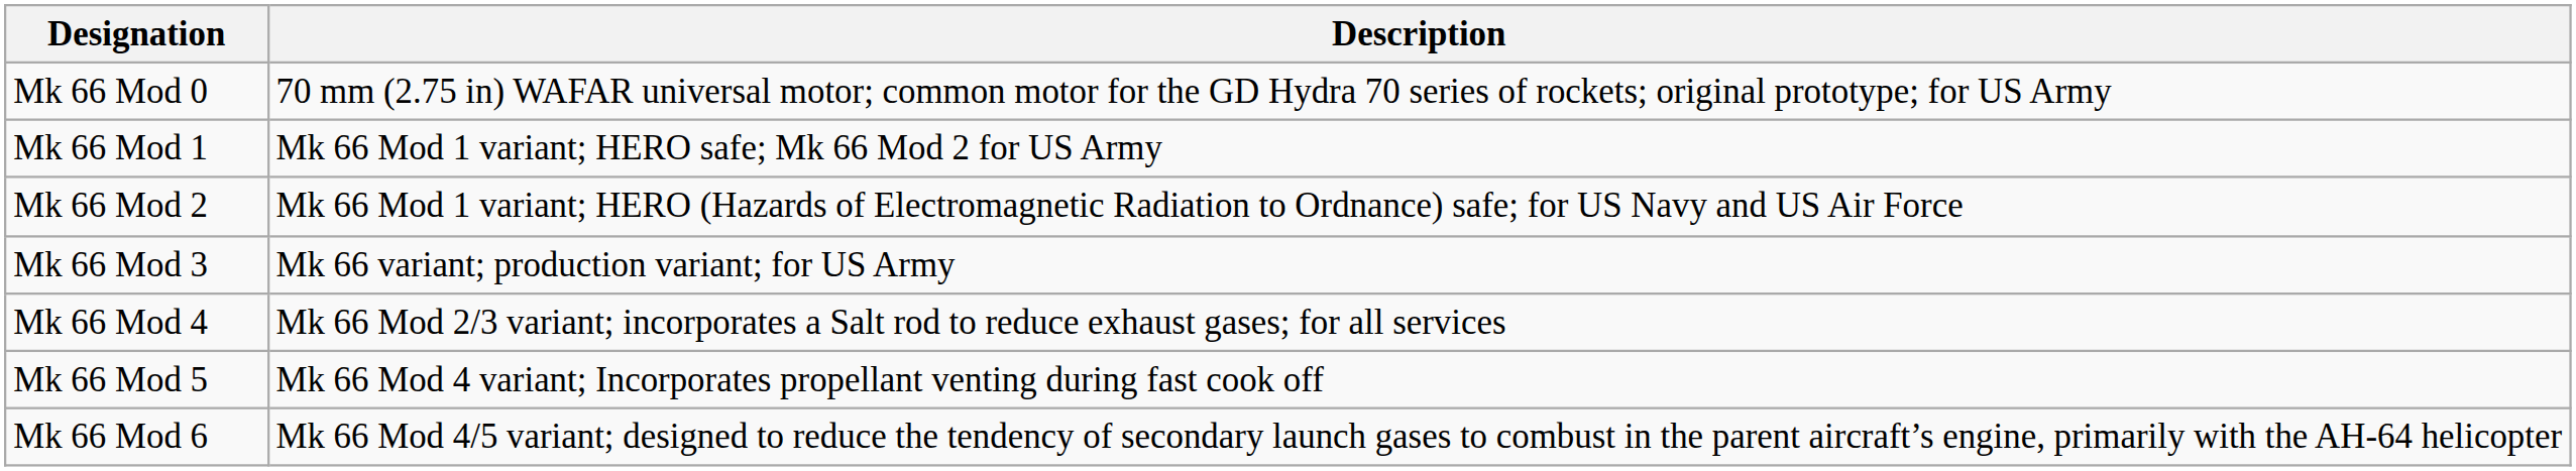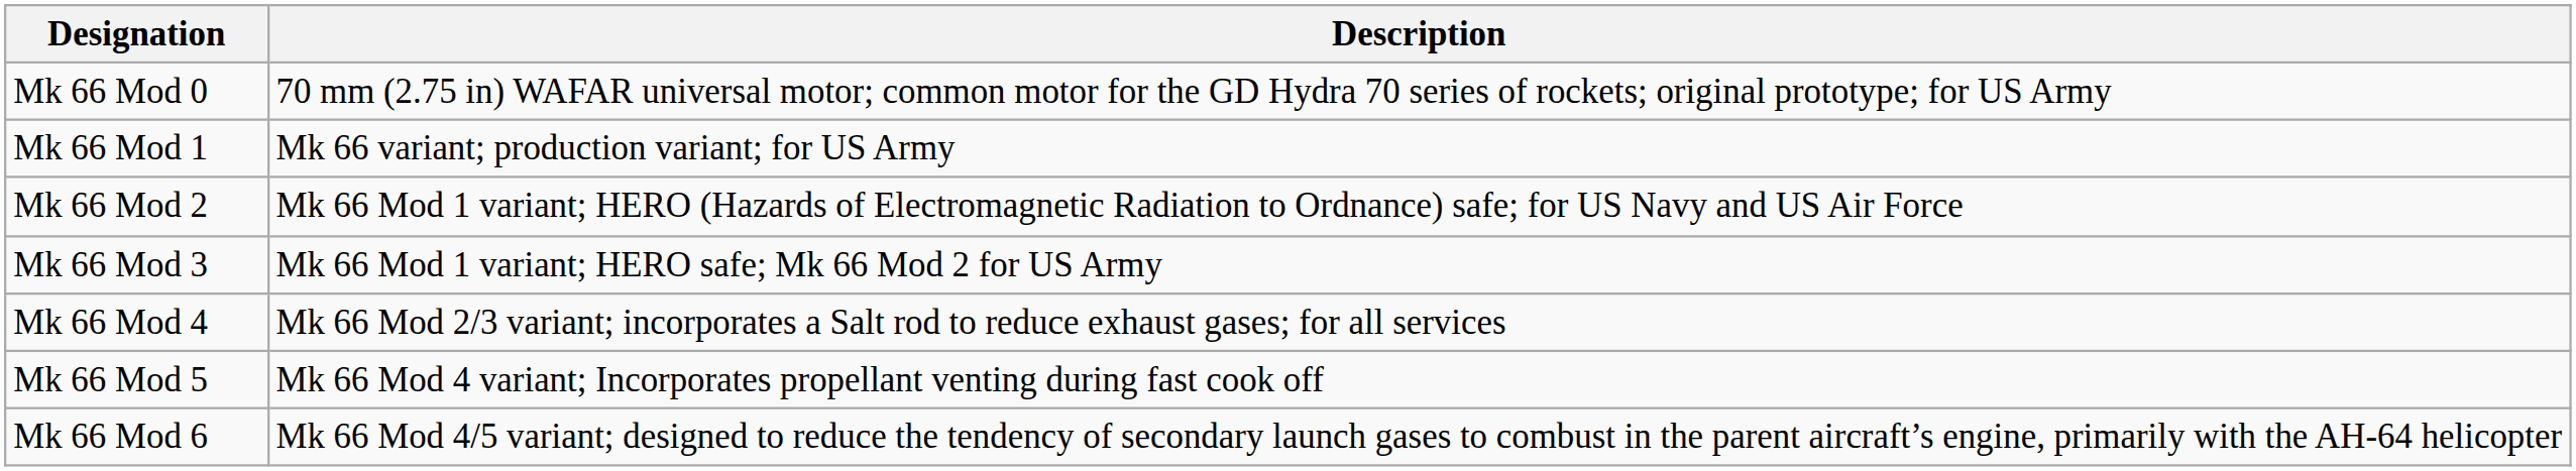Mk 66 Mod 1 | Description: Mk 66 Mod 1 variant; HERO safe; Mk 66 Mod 2 for US Army -> Mk 66 variant; production variant; for US Army
Mk 66 Mod 3 | Description: Mk 66 variant; production variant; for US Army -> Mk 66 Mod 1 variant; HERO safe; Mk 66 Mod 2 for US Army
